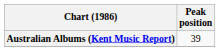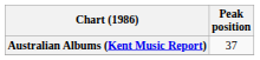Australian Albums (Kent Music Report) | Peak position: 39 -> 37
